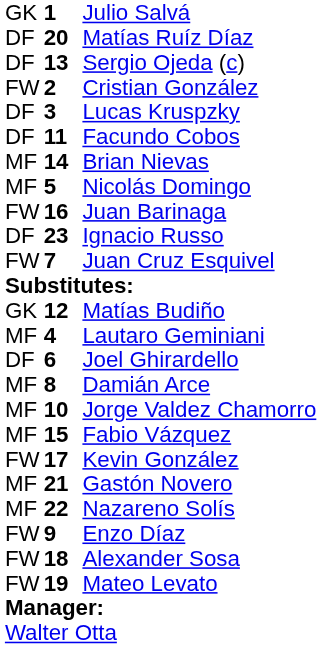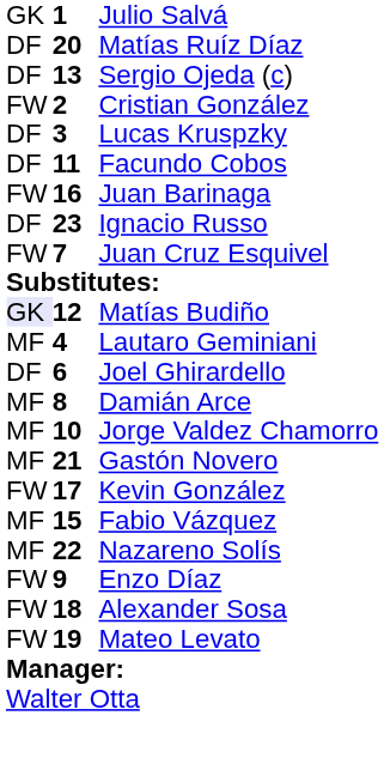- row: MF | 14 | Brian Nievas
- row: MF | 5 | Nicolás Domingo
Matías Budiño | column 1: no background -> lavender background
rows swapped: Fabio Vázquez <-> Gastón Novero
